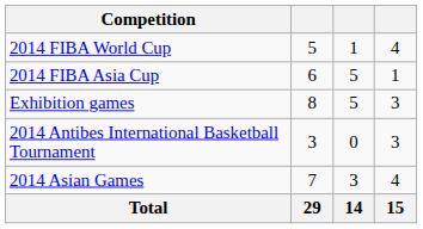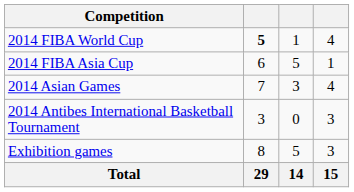2014 FIBA World Cup | column 2: normal -> bold
rows swapped: 2014 Asian Games <-> Exhibition games
